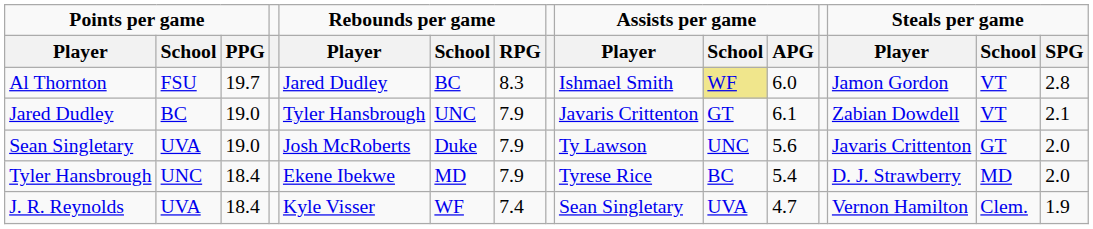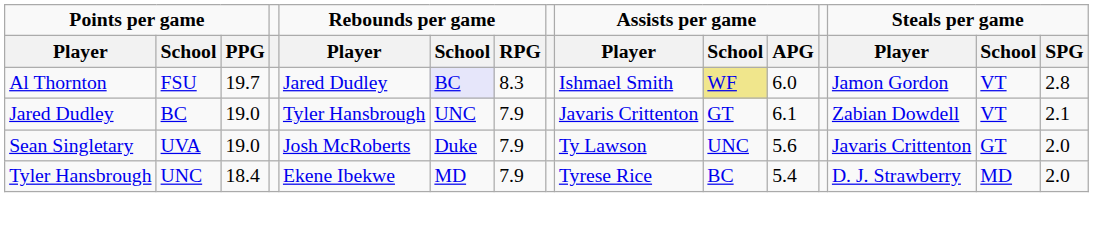Al Thornton | Rebounds per game / School: no background -> lavender background
- row: J. R. Reynolds | UVA | 18.4 | Kyle Visser | WF | 7.4 | Sean Singletary | UVA | 4.7 | Vernon Hamilton | Clem. | 1.9
